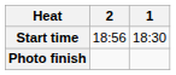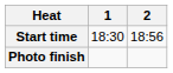columns swapped: 1 <-> 2
